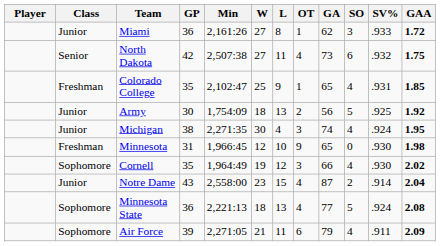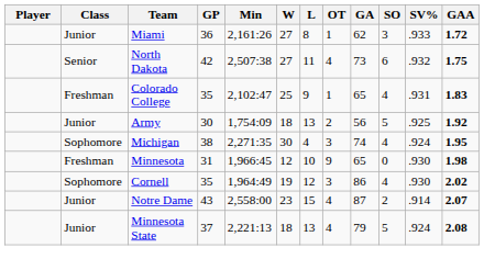Colorado College | GAA: 1.85 -> 1.83
Michigan | Class: Junior -> Sophomore
Cornell | GA: 66 -> 86
Notre Dame | GAA: 2.04 -> 2.07
Minnesota State | Class: Sophomore -> Junior
Minnesota State | GP: 36 -> 37
Minnesota State | GA: 77 -> 79
- row: Sophomore | Air Force | 39 | 2,271:05 | 21 | 11 | 6 | 79 | 4 | .911 | 2.09
